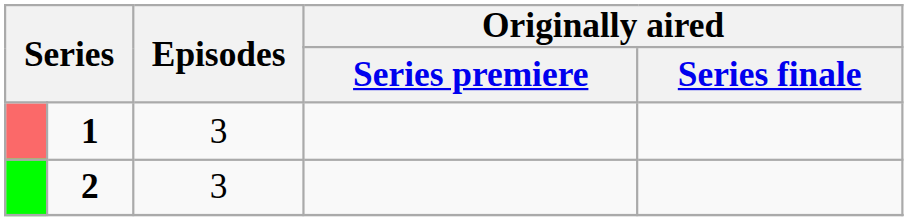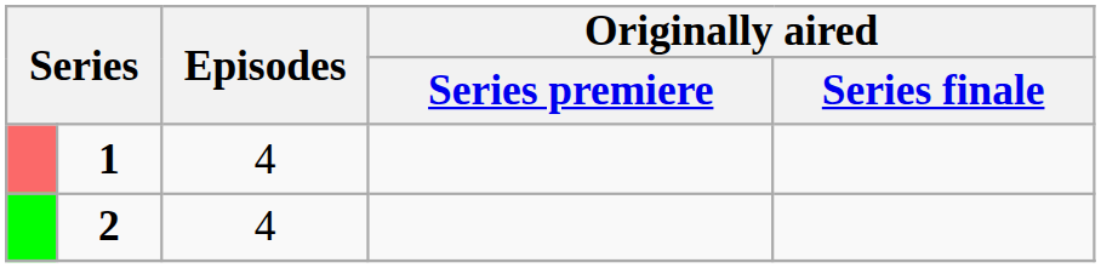1 | Episodes: 3 -> 4
2 | Episodes: 3 -> 4
